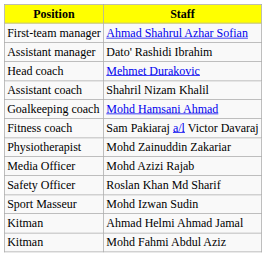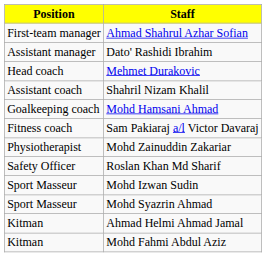- row: Media Officer | Mohd Azizi Rajab
+ row: Sport Masseur | Mohd Syazrin Ahmad
